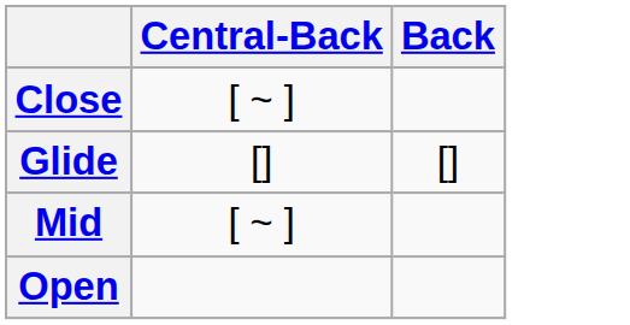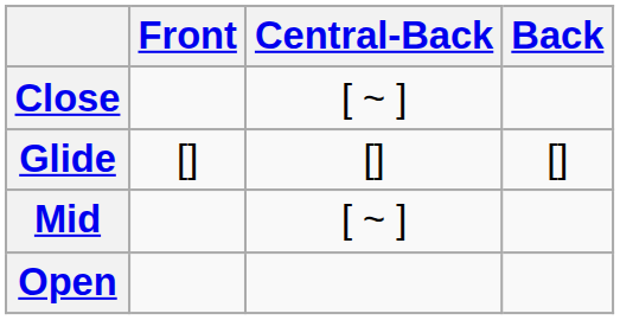+ column: Front | []
